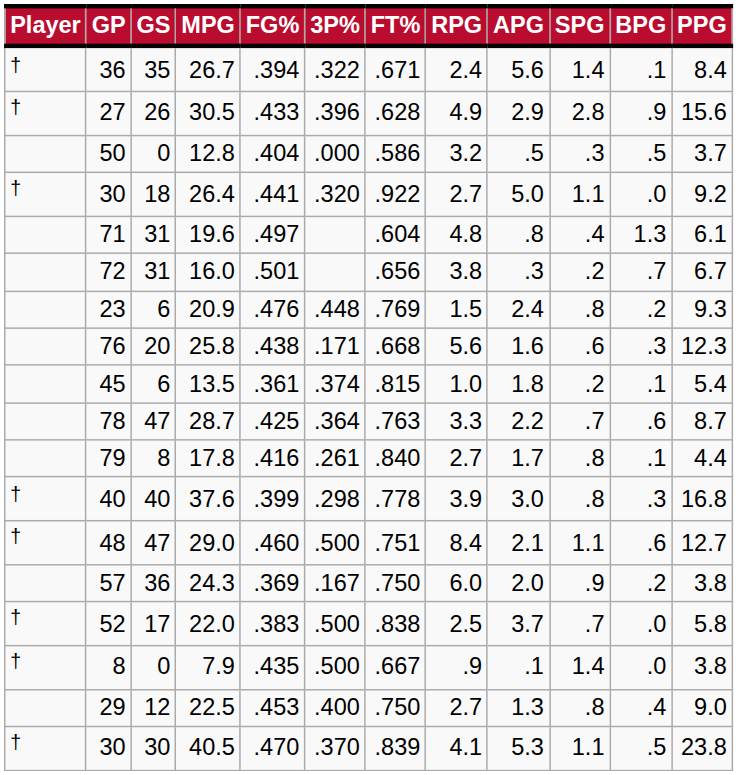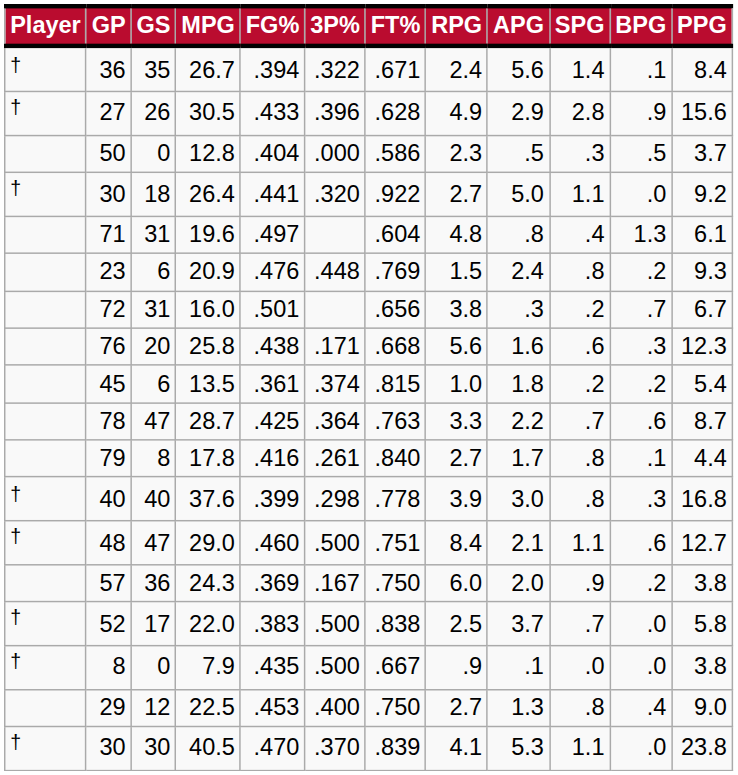12.8 | RPG: 3.2 -> 2.3
rows swapped: 20.9 <-> 16.0
13.5 | BPG: .1 -> .2
7.9 | SPG: 1.4 -> .0
40.5 | BPG: .5 -> .0
